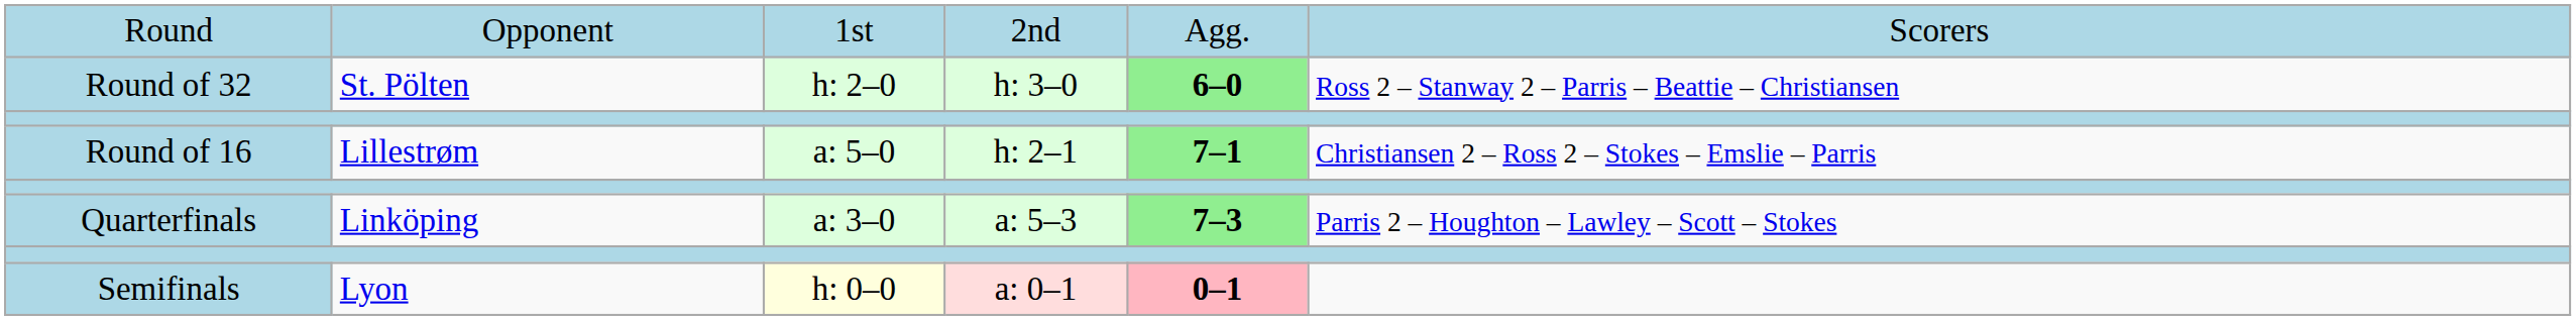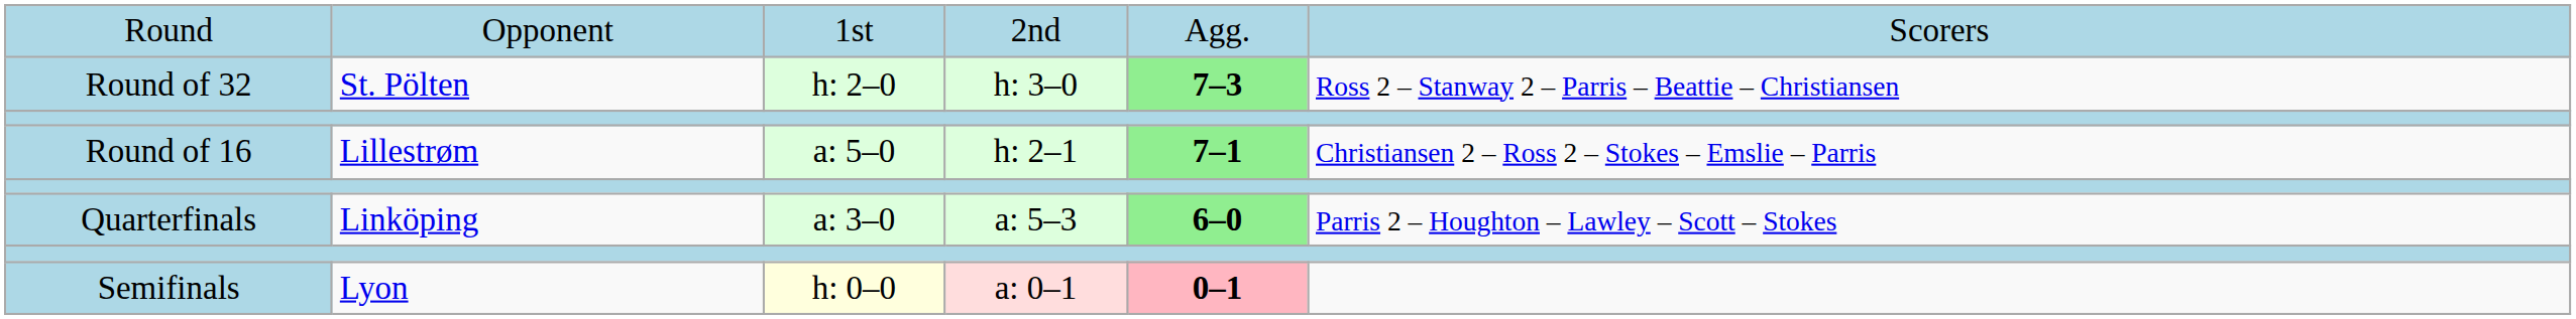Round of 32 | column 5: 6–0 -> 7–3
Quarterfinals | column 5: 7–3 -> 6–0
